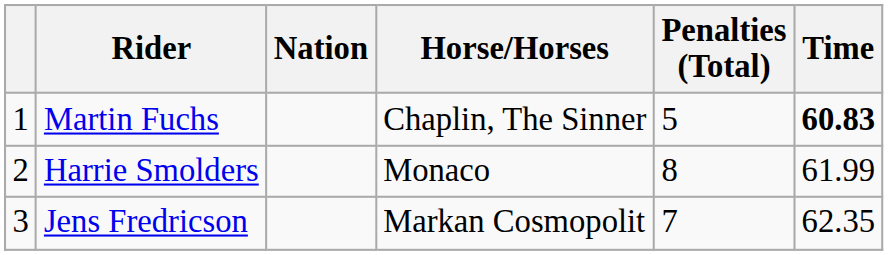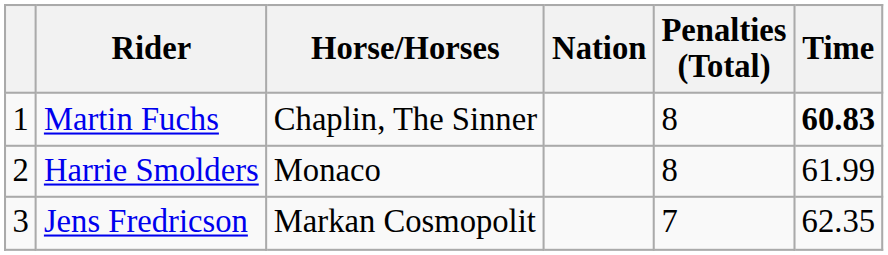columns swapped: Nation <-> Horse/Horses
Martin Fuchs | Penalties (Total): 5 -> 8
